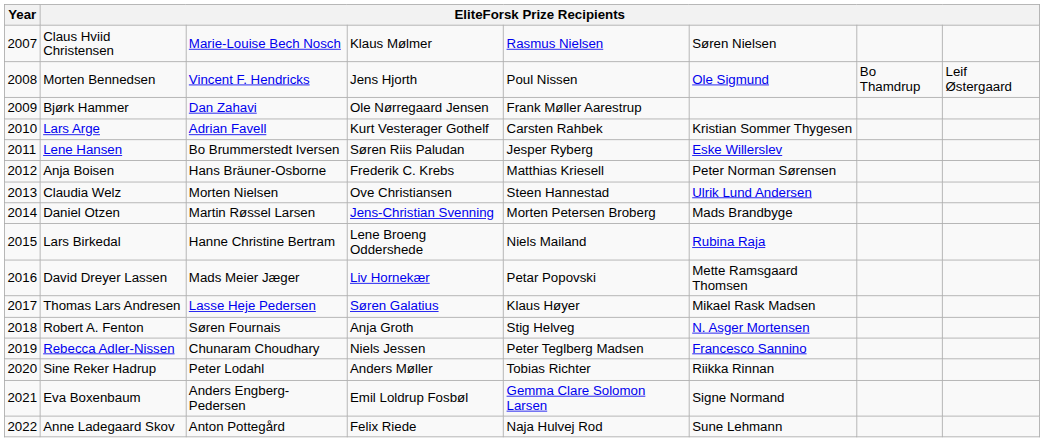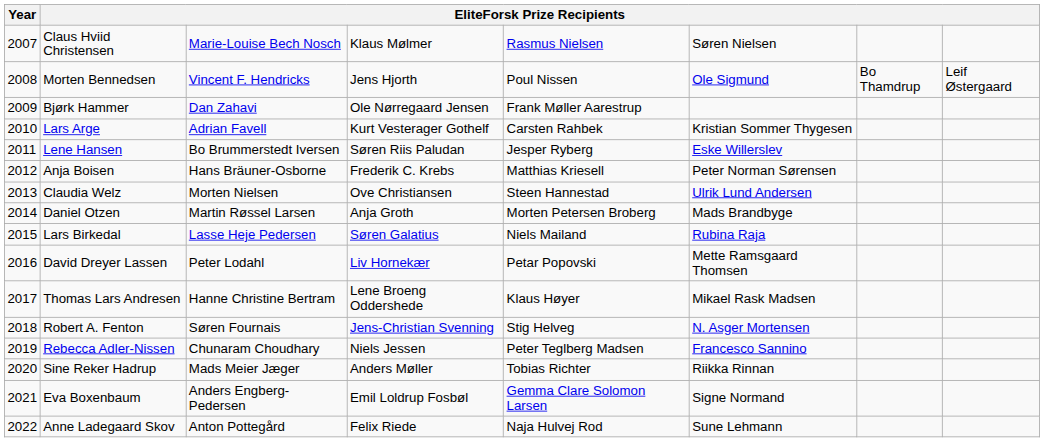Daniel Otzen | column 4: Jens-Christian Svenning -> Anja Groth
Lars Birkedal | column 3: Hanne Christine Bertram -> Lasse Heje Pedersen
Lars Birkedal | column 4: Lene Broeng Oddershede -> Søren Galatius
David Dreyer Lassen | column 3: Mads Meier Jæger -> Peter Lodahl
Thomas Lars Andresen | column 3: Lasse Heje Pedersen -> Hanne Christine Bertram
Thomas Lars Andresen | column 4: Søren Galatius -> Lene Broeng Oddershede
Robert A. Fenton | column 4: Anja Groth -> Jens-Christian Svenning
Sine Reker Hadrup | column 3: Peter Lodahl -> Mads Meier Jæger
